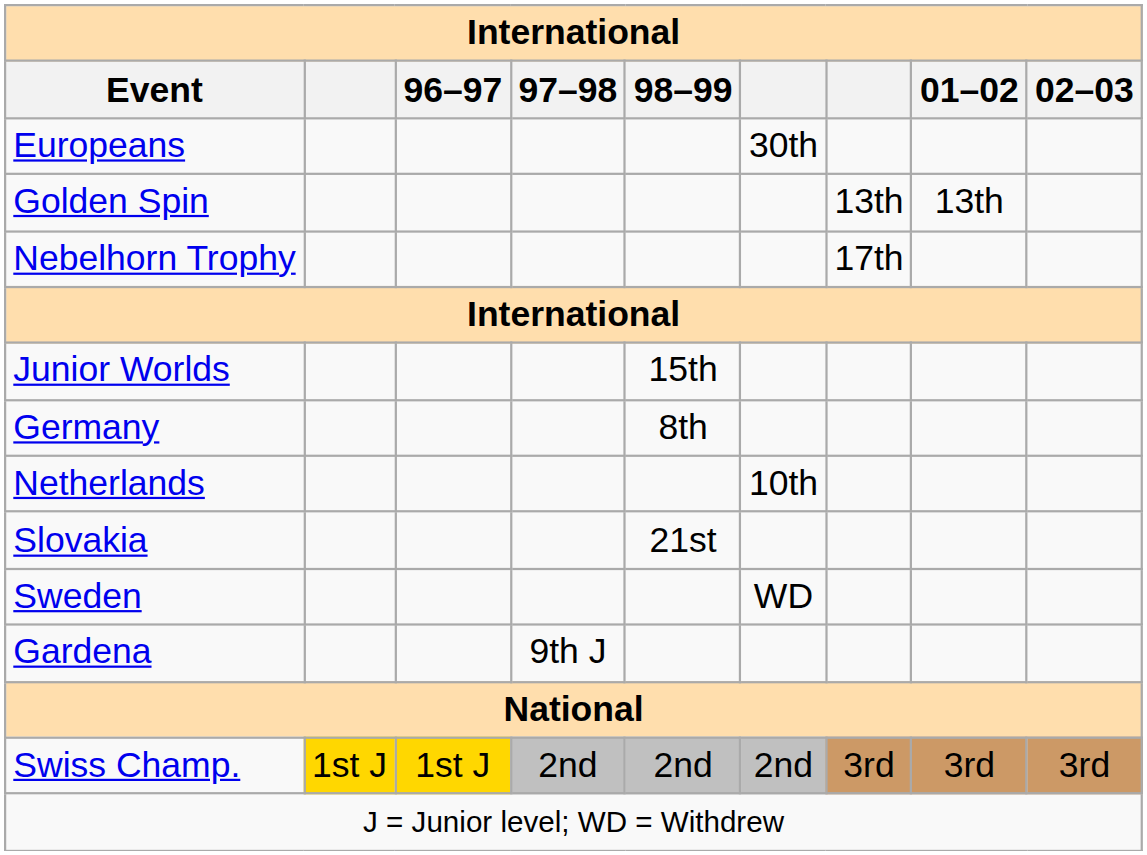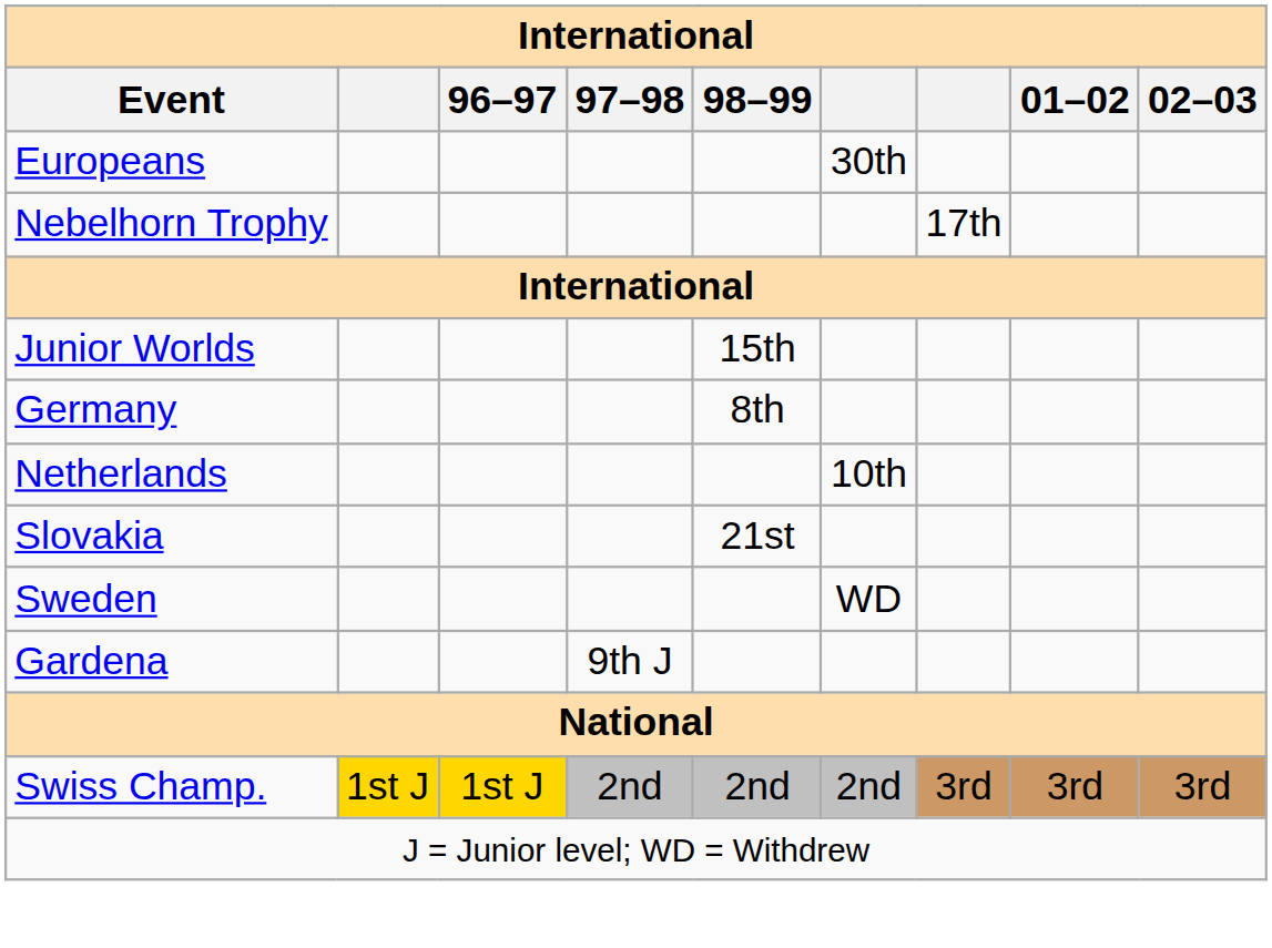- row: Golden Spin | 13th | 13th
